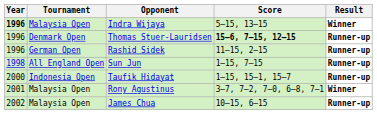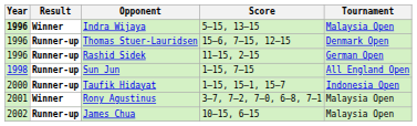columns swapped: Tournament <-> Result
Thomas Stuer-Lauridsen | Score: bold -> normal
